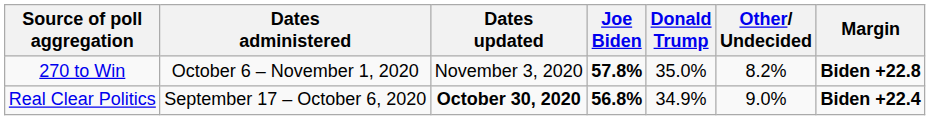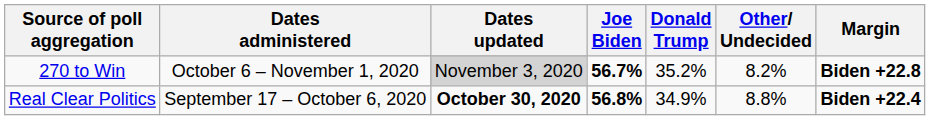270 to Win | Dates updated: no background -> lightgrey background
270 to Win | Joe Biden: 57.8% -> 56.7%
270 to Win | Donald Trump: 35.0% -> 35.2%
Real Clear Politics | Other/ Undecided: 9.0% -> 8.8%
